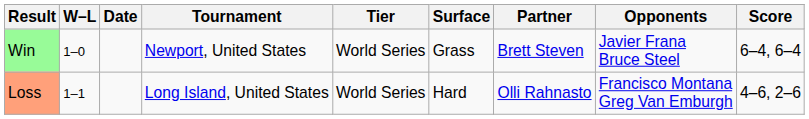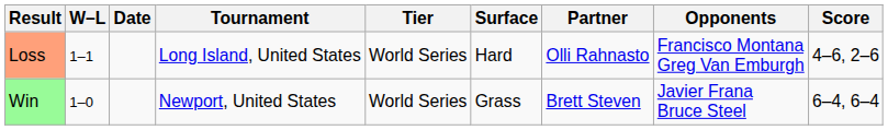rows swapped: Win <-> Loss
